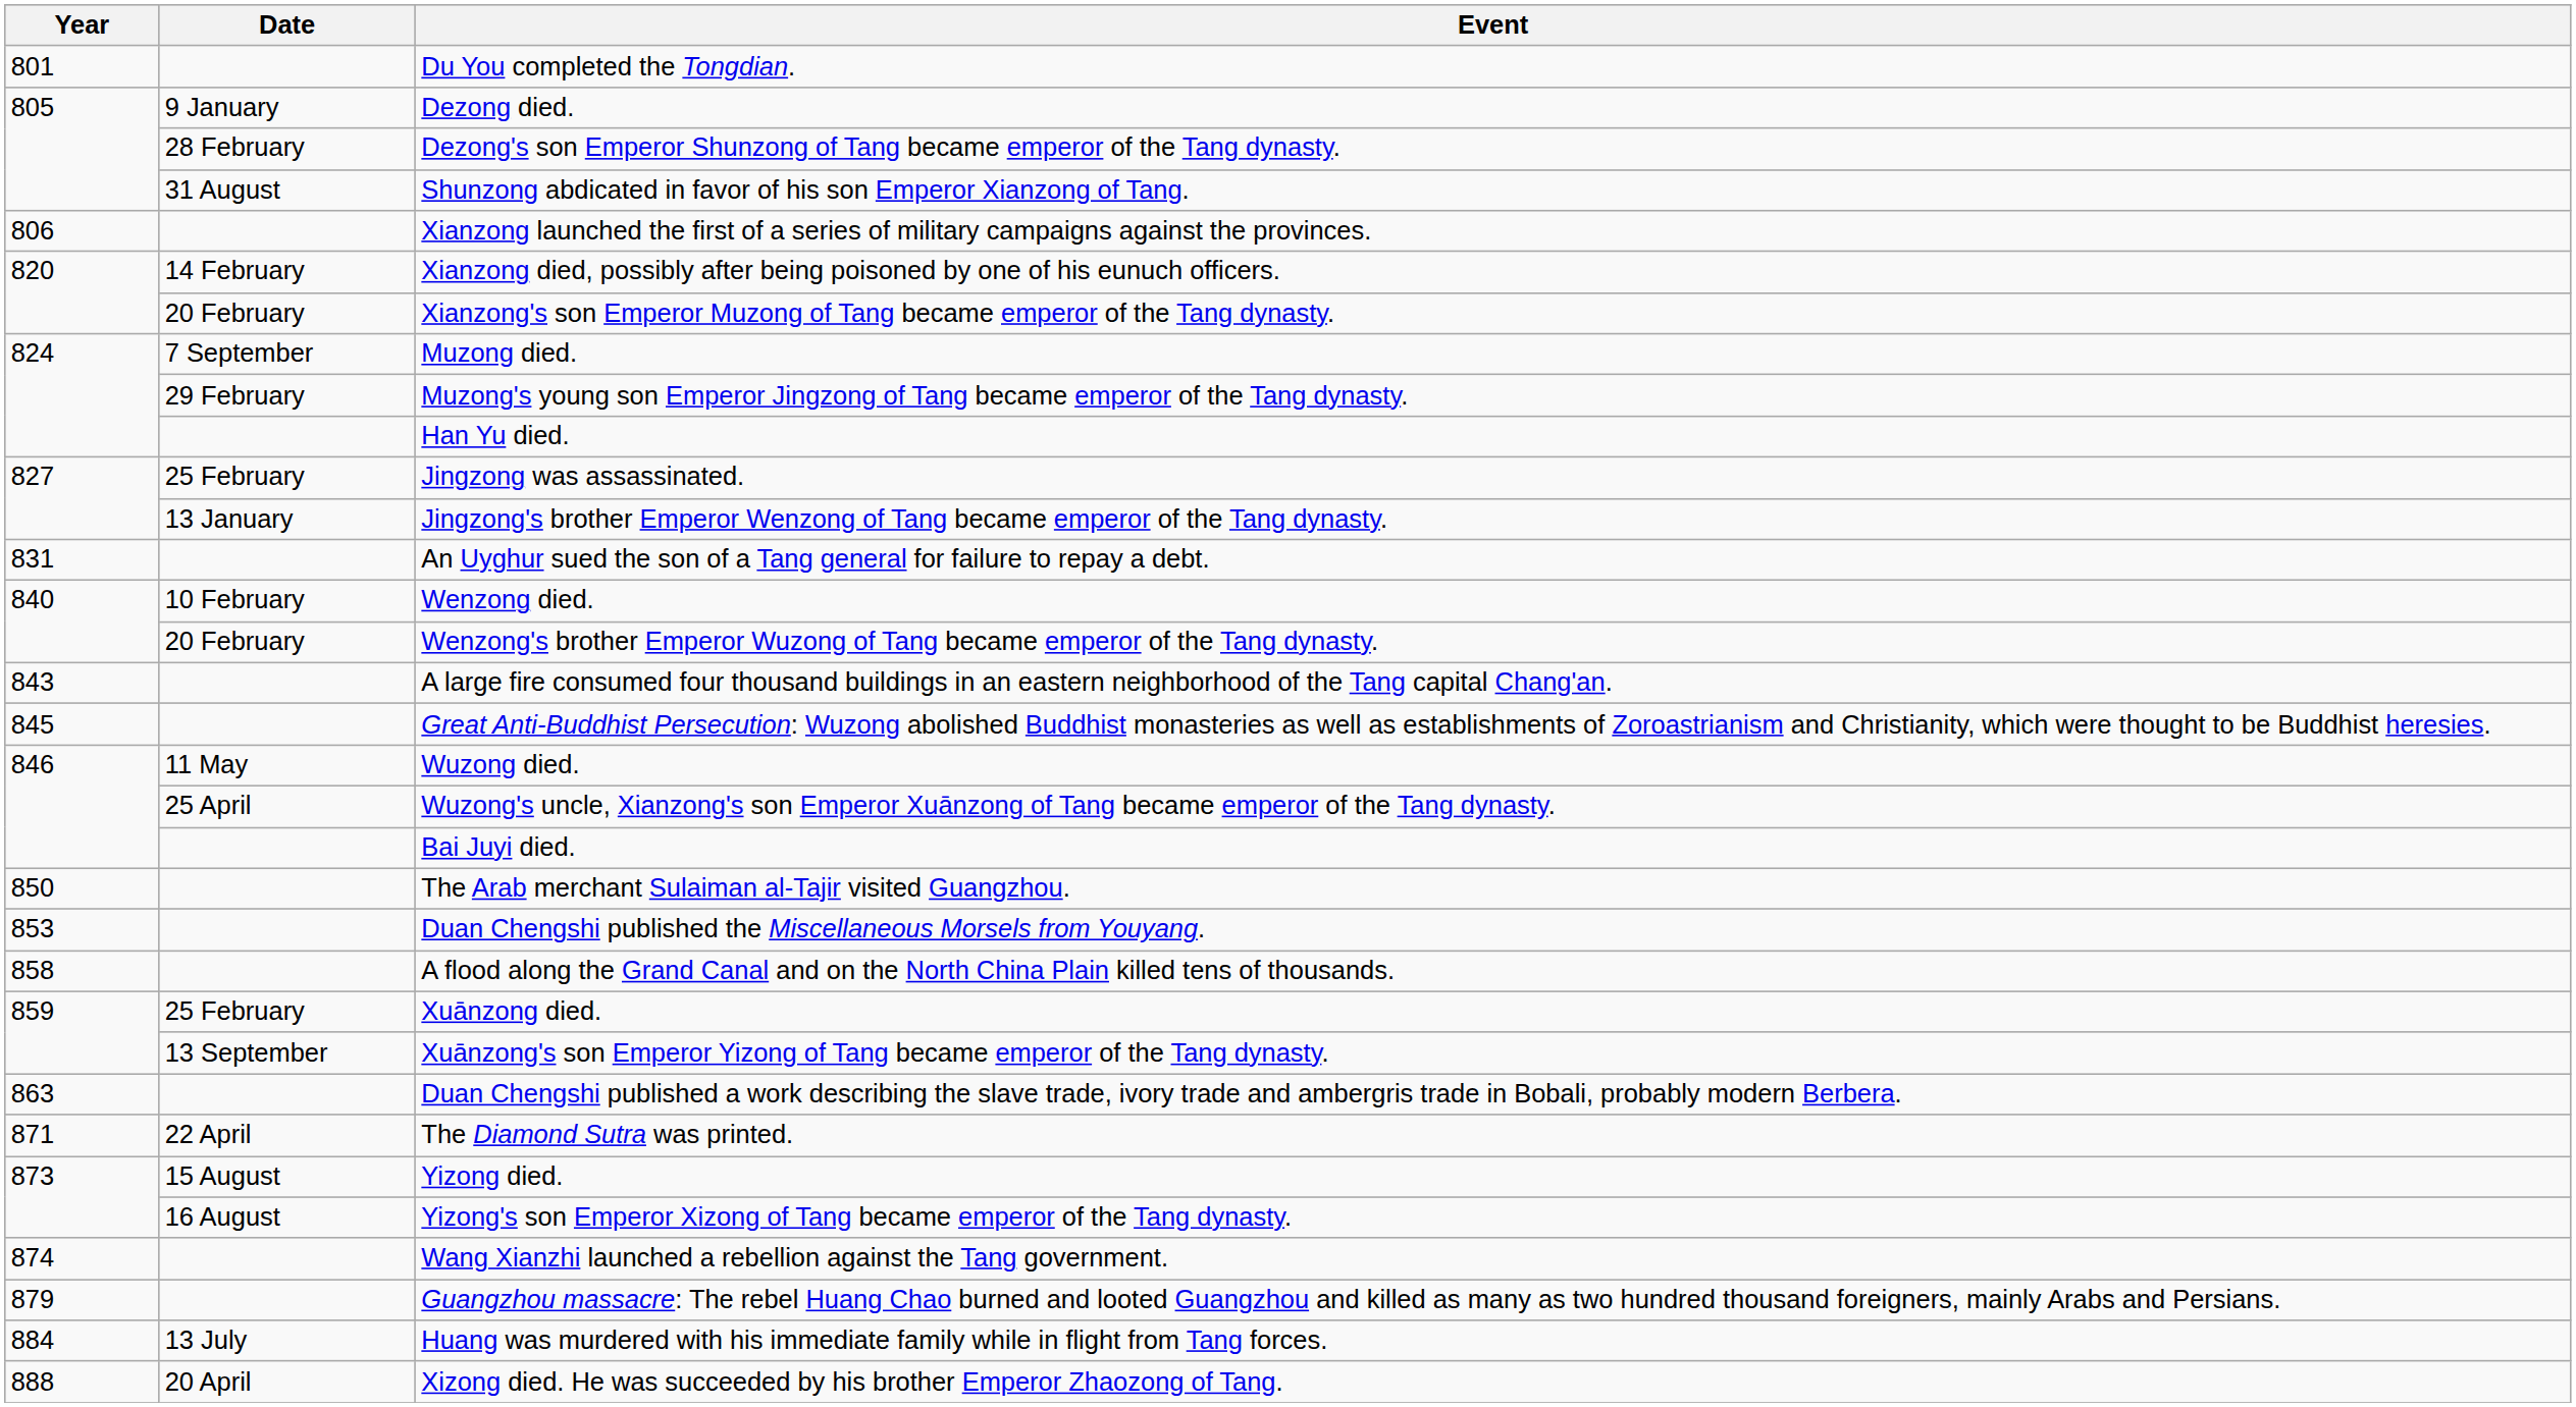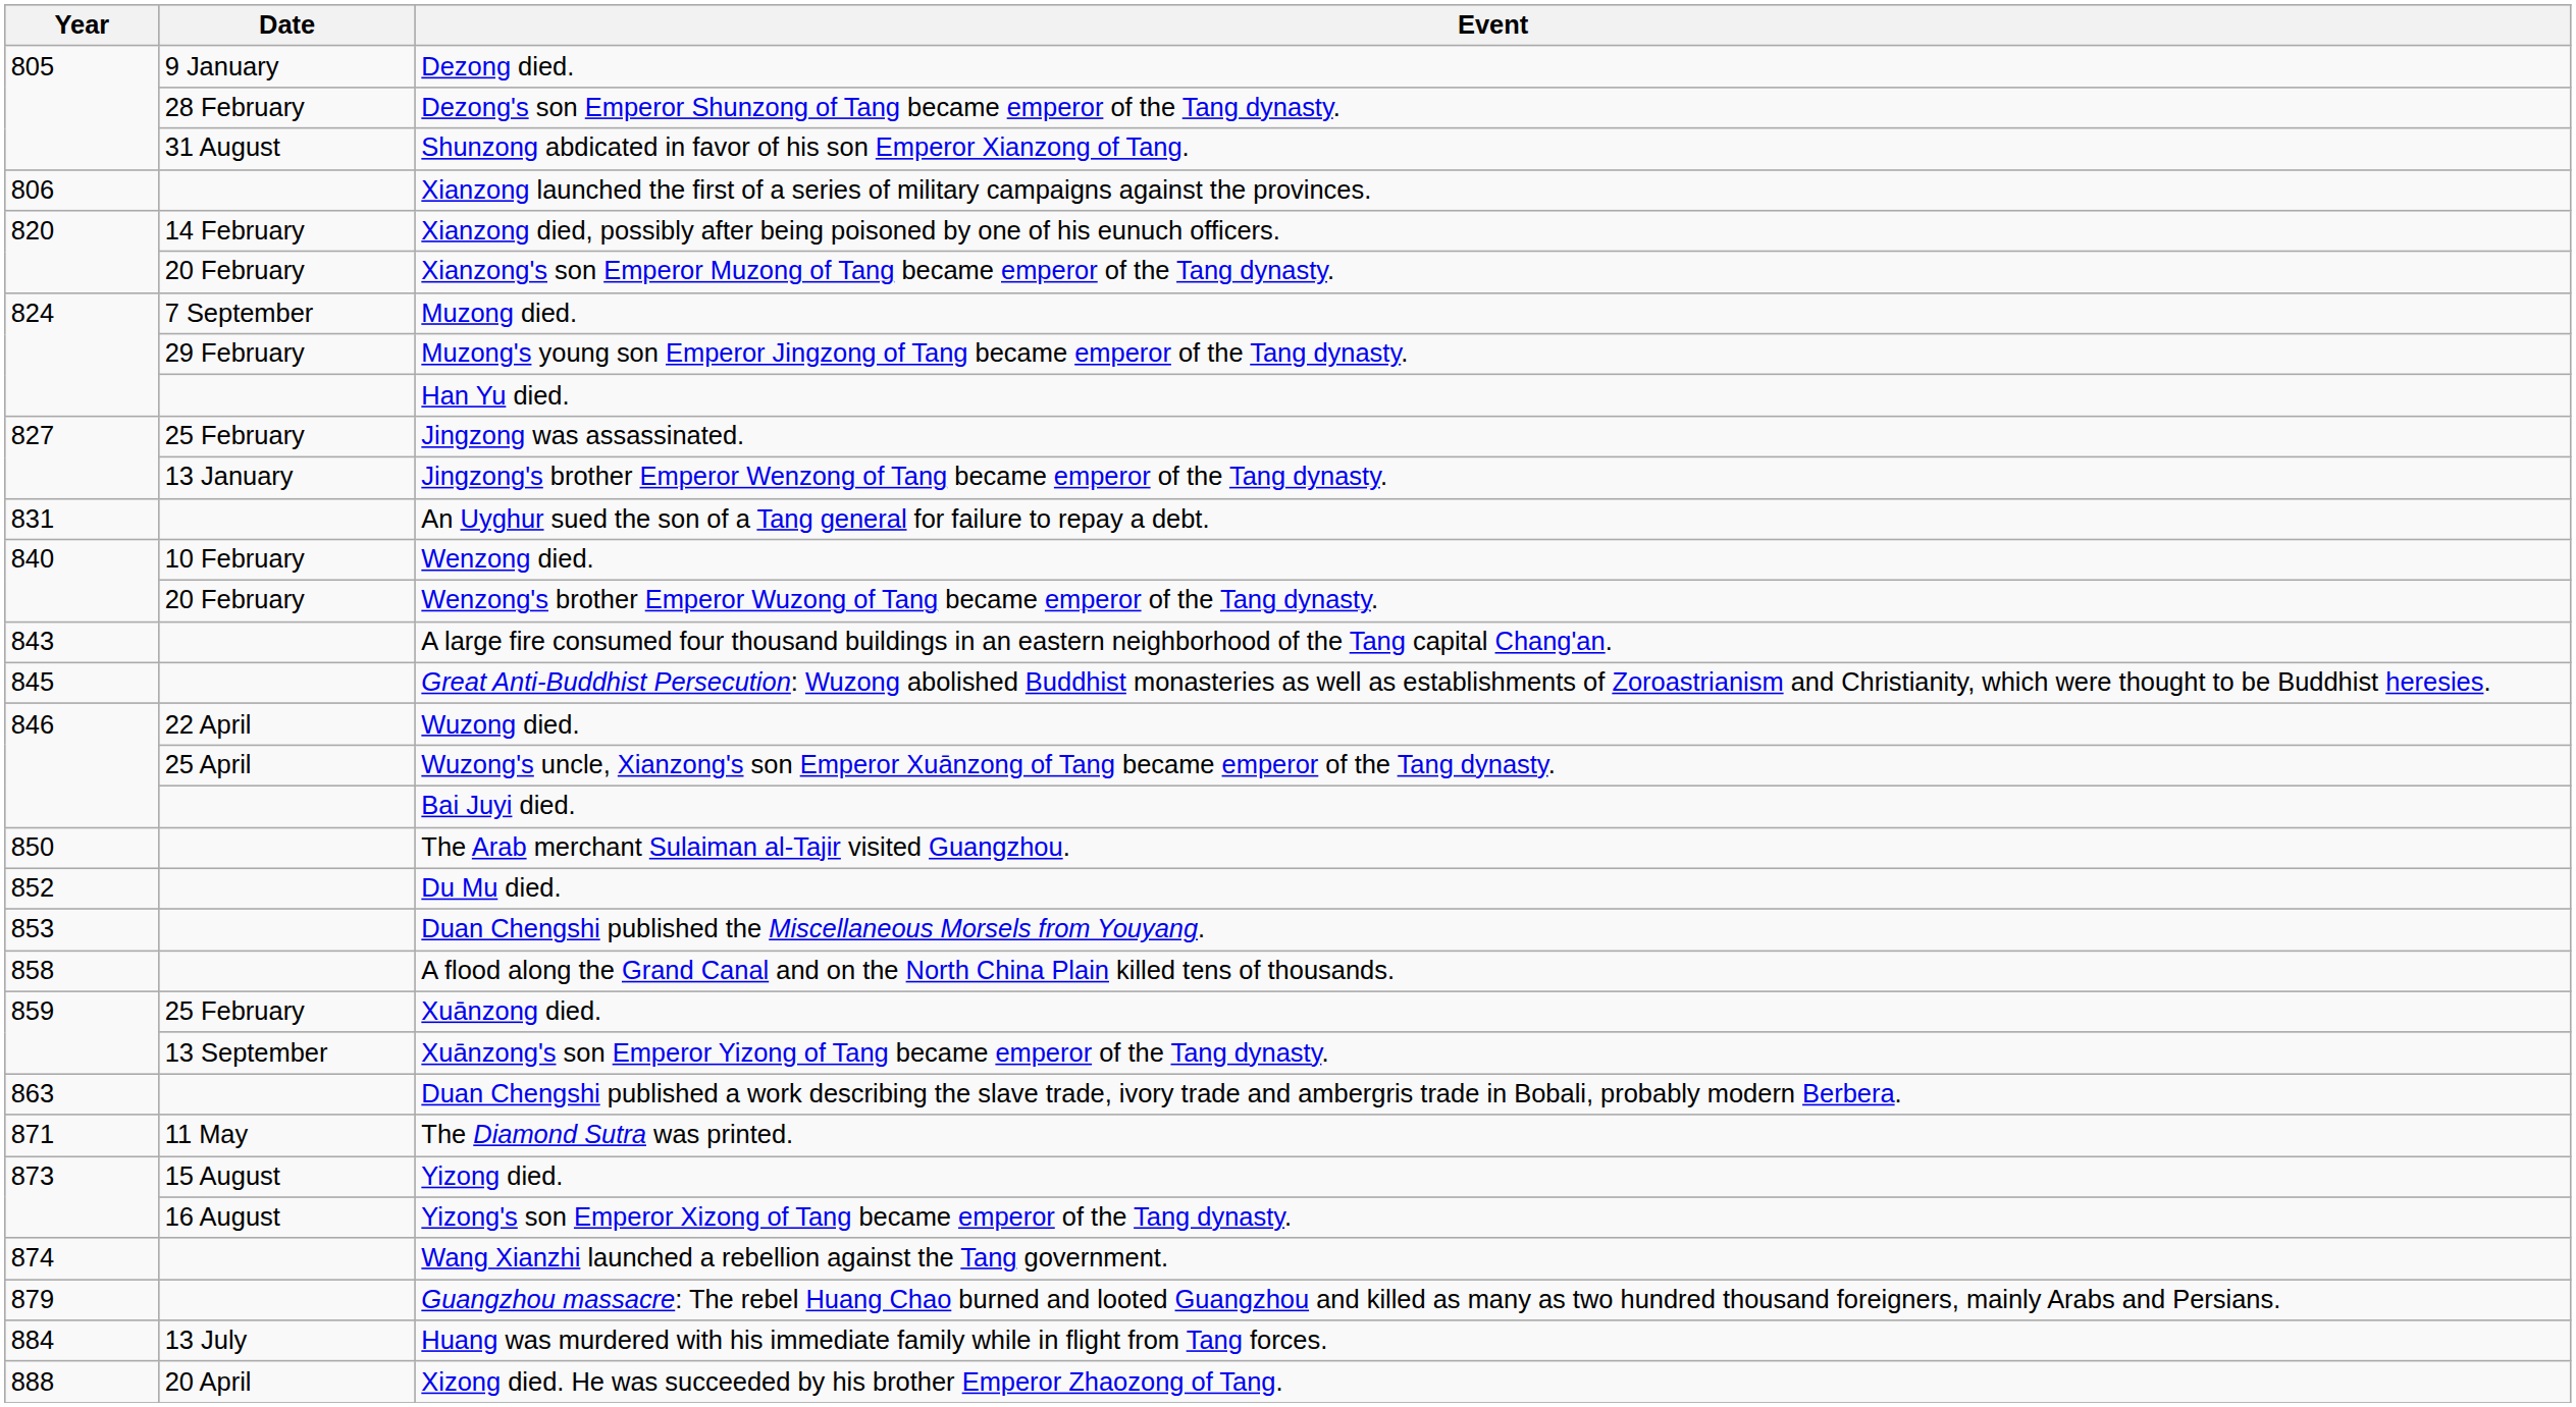- row: 801 | Du You completed the Tongdian.
Wuzong died. | Date: 11 May -> 22 April
+ row: 852 | Du Mu died.
The Diamond Sutra was printed. | Date: 22 April -> 11 May
